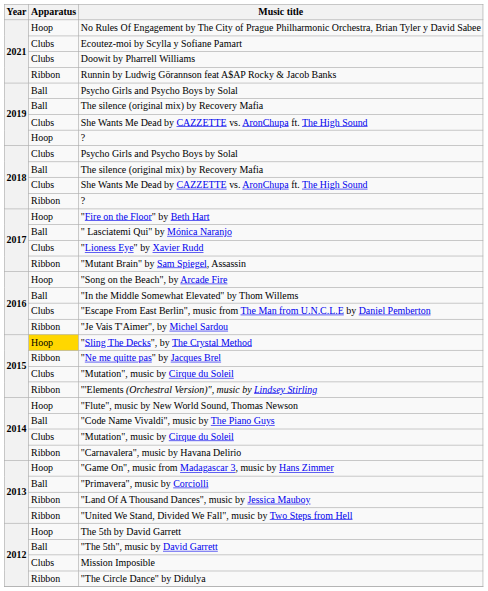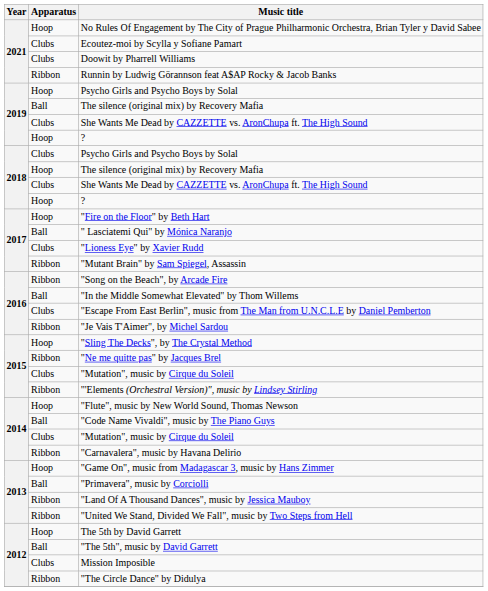2019 / Psycho Girls and Psycho Boys by Solal | Apparatus: Ball -> Hoop
2018 / The silence (original mix) by Recovery Mafia | Apparatus: Ball -> Hoop
2018 / ? | Apparatus: Ribbon -> Hoop
"Song on the Beach", by Arcade Fire | Apparatus: Hoop -> Ribbon
"Sling The Decks", by The Crystal Method | Apparatus: gold background -> no background
